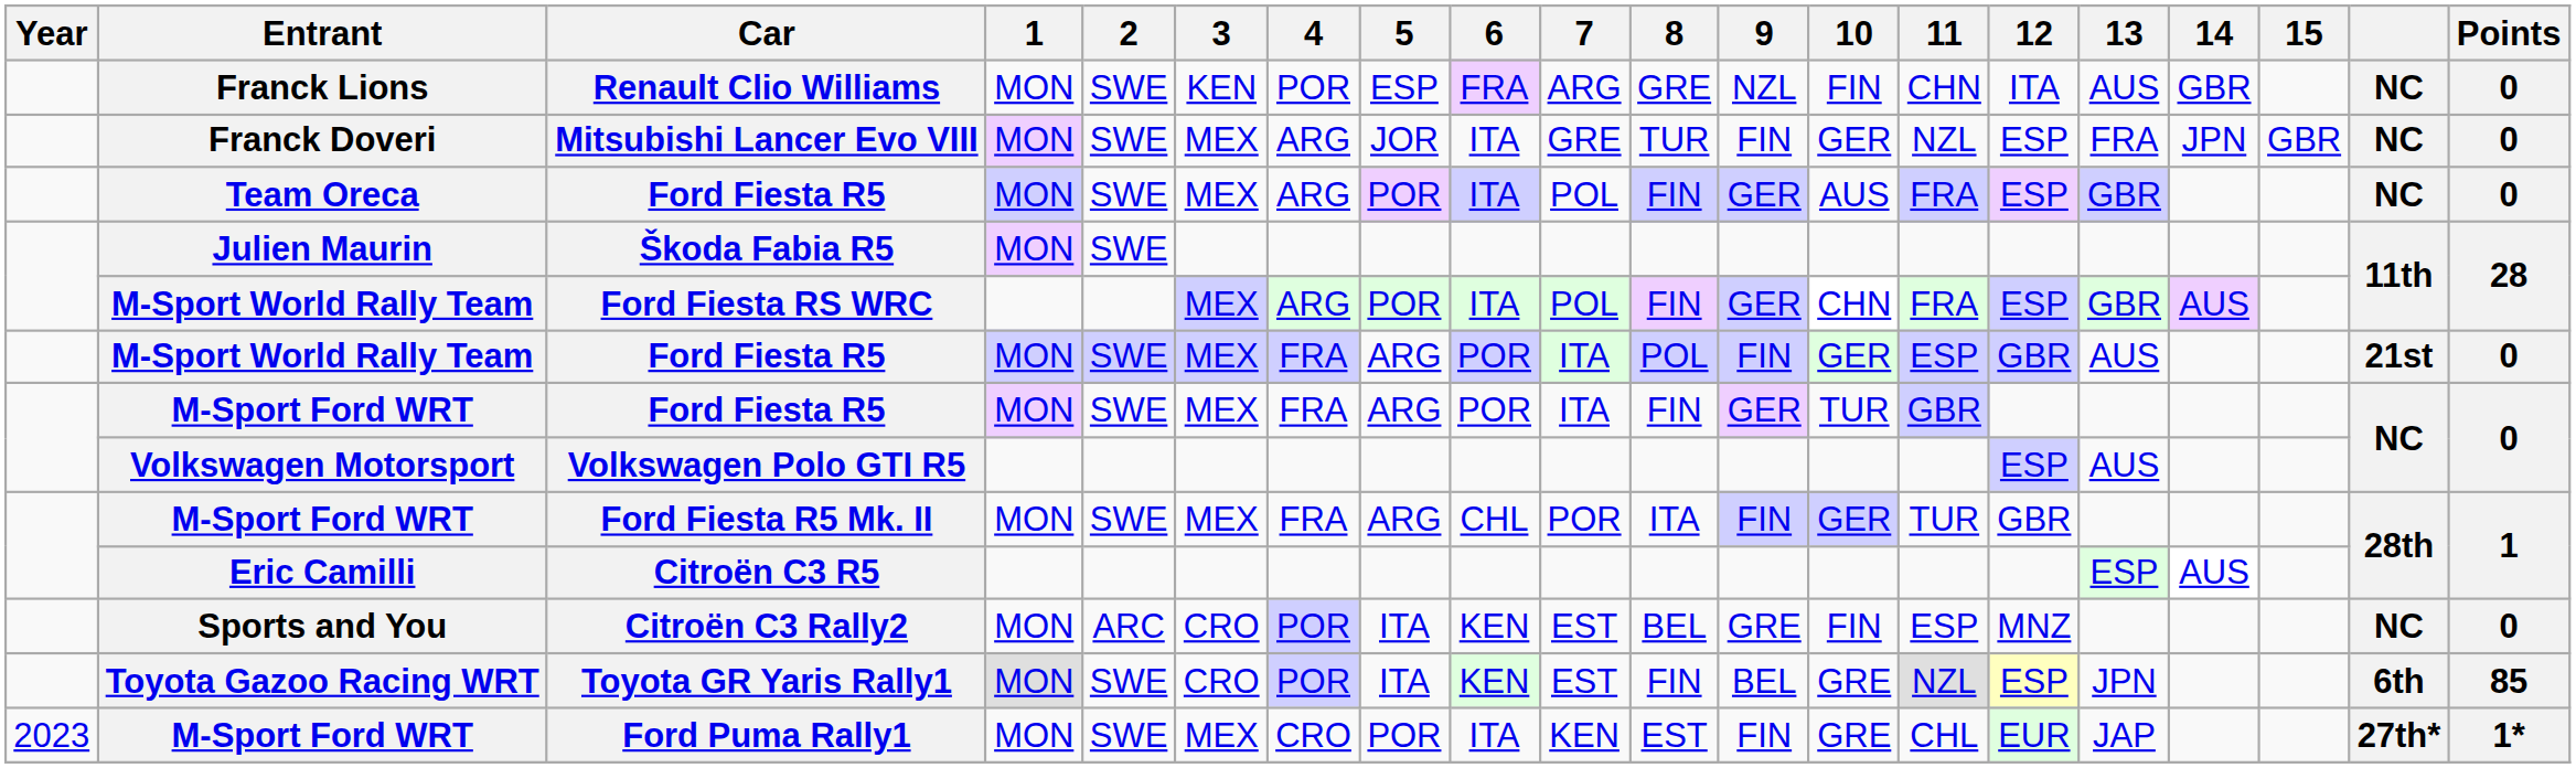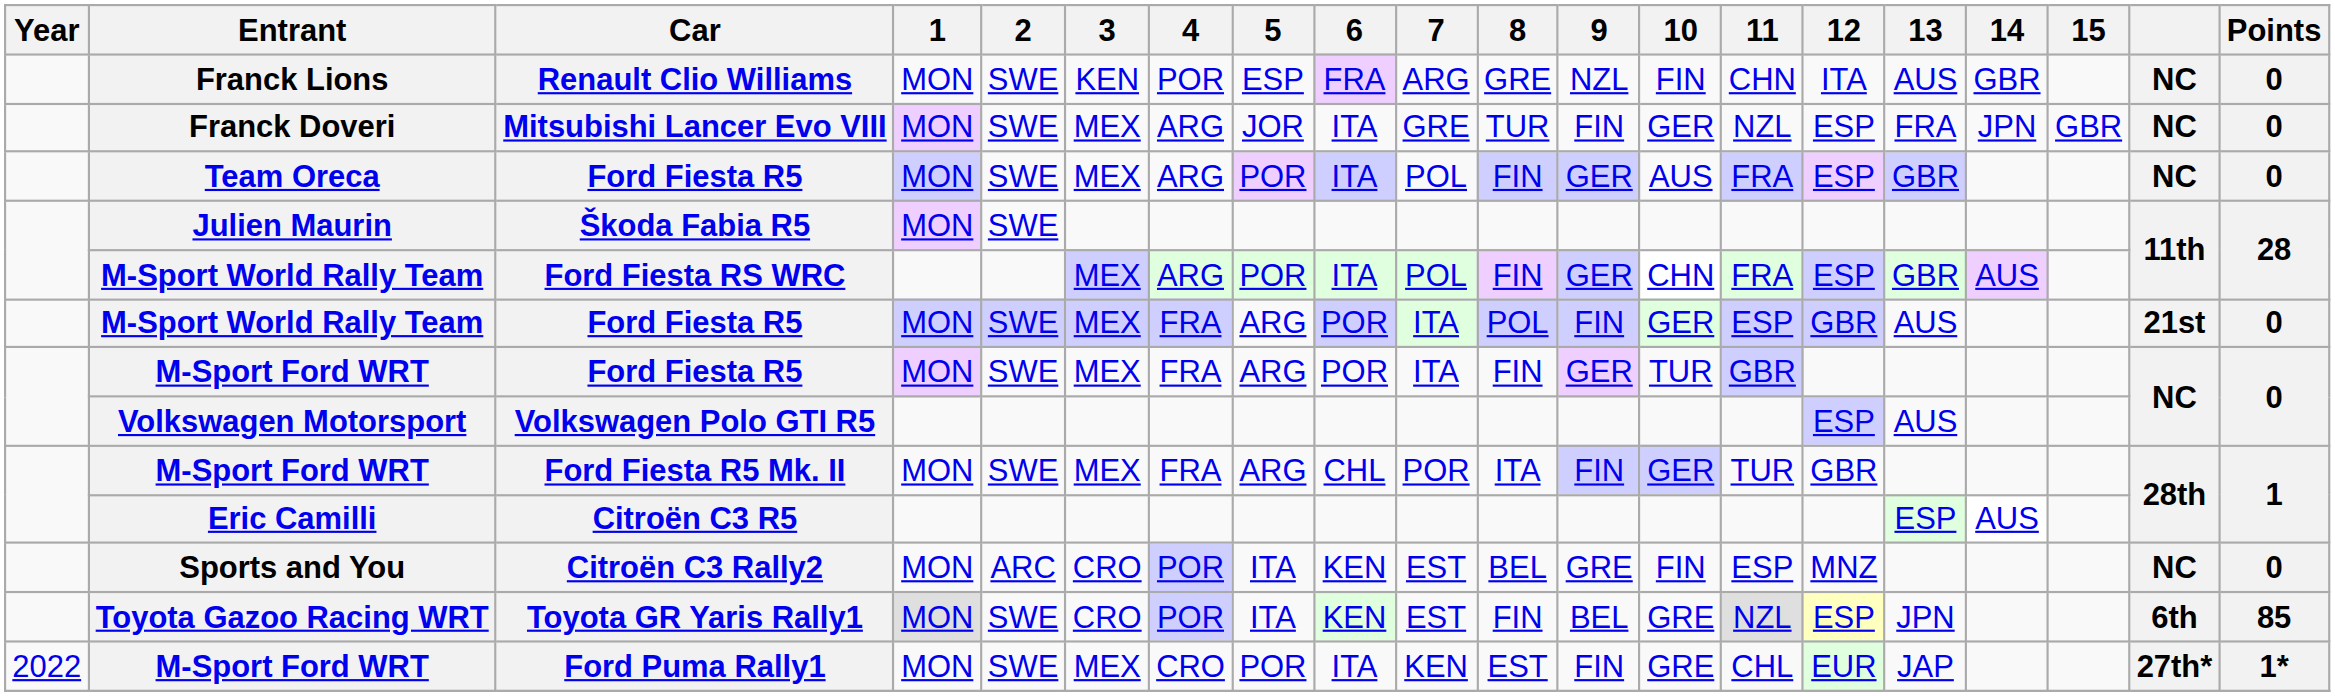Ford Puma Rally1 | Year: 2023 -> 2022
